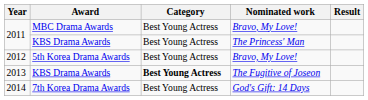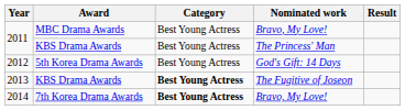2012 | Nominated work: Bravo, My Love! -> God's Gift: 14 Days
2014 | Category: normal -> bold
2014 | Nominated work: God's Gift: 14 Days -> Bravo, My Love!
